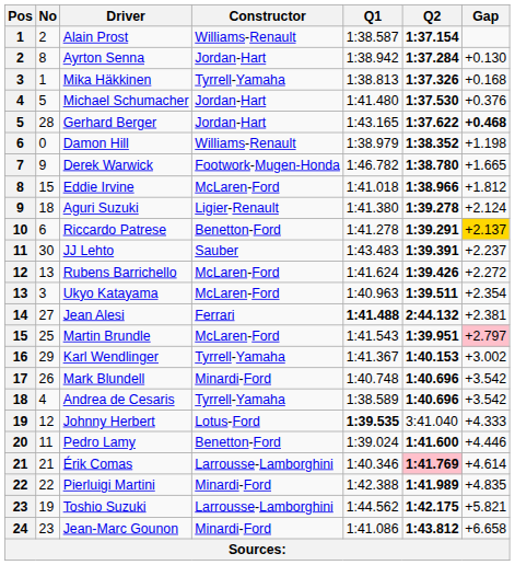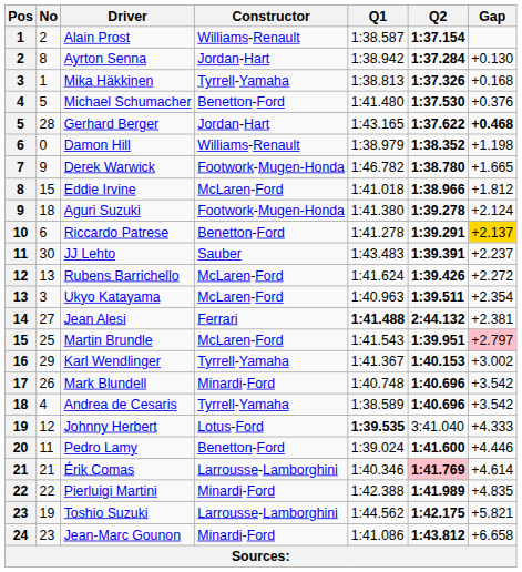Michael Schumacher | Constructor: Jordan-Hart -> Benetton-Ford
Aguri Suzuki | Constructor: Ligier-Renault -> Footwork-Mugen-Honda
